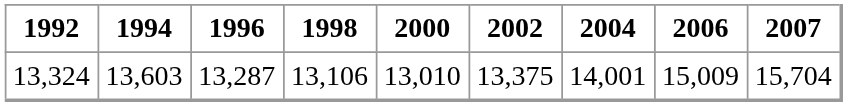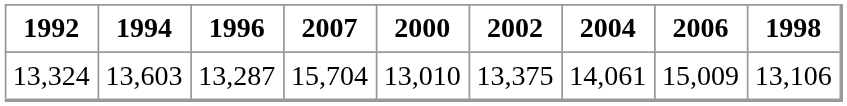columns swapped: 1998 <-> 2007
13,324 | 2004: 14,001 -> 14,061
